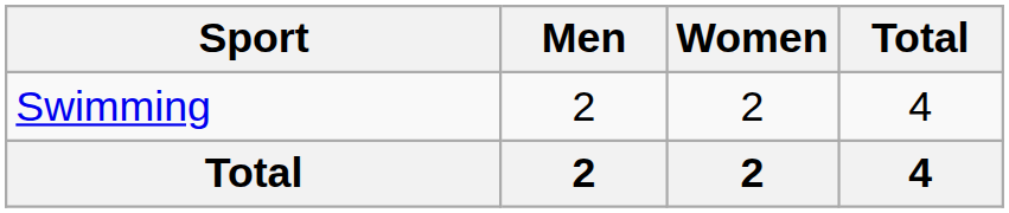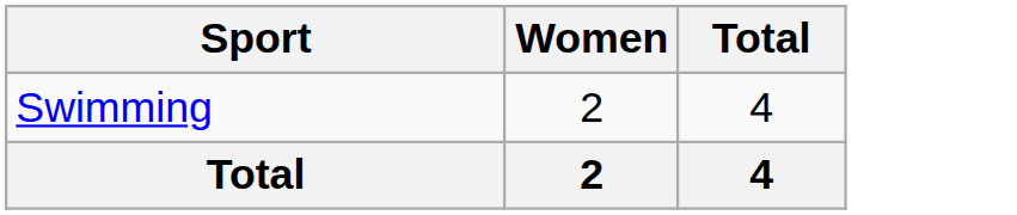- column: Men | 2 | 2
